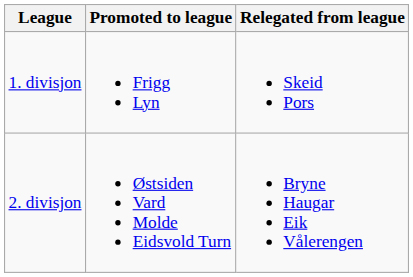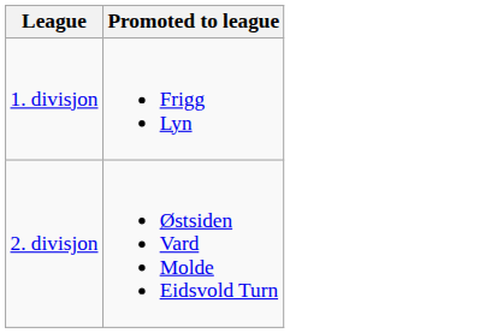- column: Relegated from league | Skeid Pors | Bryne Haugar Eik Vålerengen
